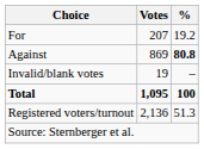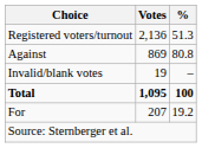rows swapped: For <-> Registered voters/turnout
Against | %: bold -> normal
